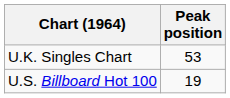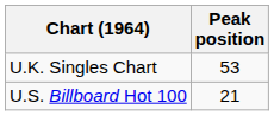U.S. Billboard Hot 100 | Peak position: 19 -> 21
